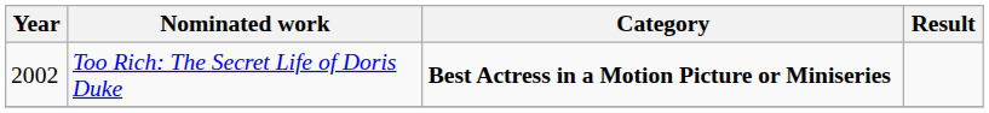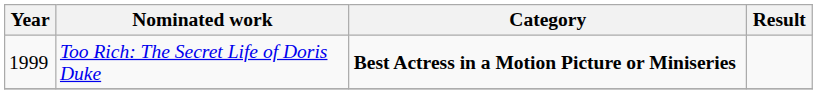Too Rich: The Secret Life of Doris Duke | Year: 2002 -> 1999
